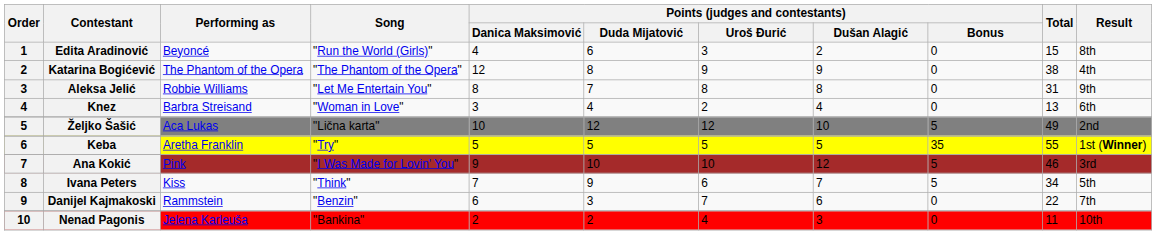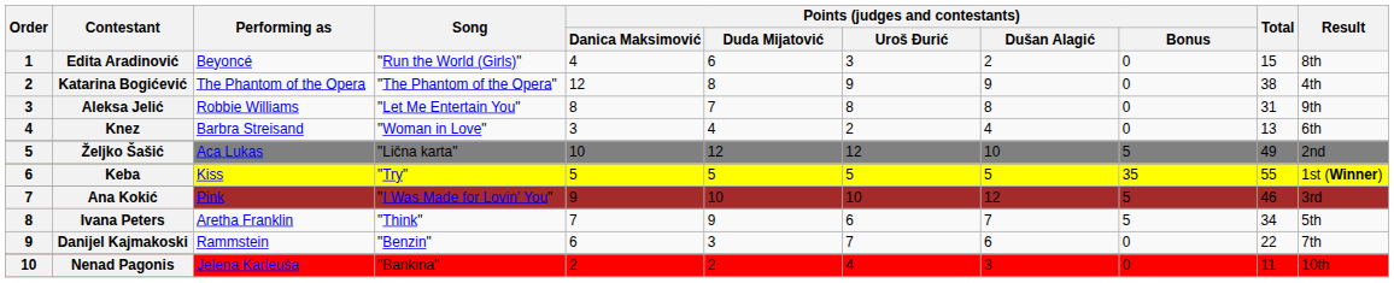Keba | Performing as: Aretha Franklin -> Kiss
Ivana Peters | Performing as: Kiss -> Aretha Franklin
